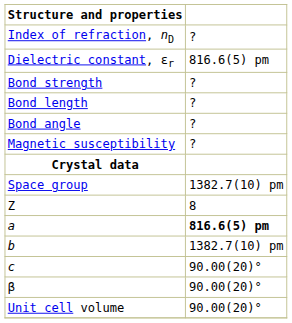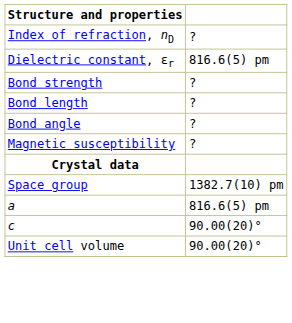- row: Z | 8
a | column 2: bold -> normal
- row: b | 1382.7(10) pm
- row: β | 90.00(20)°
